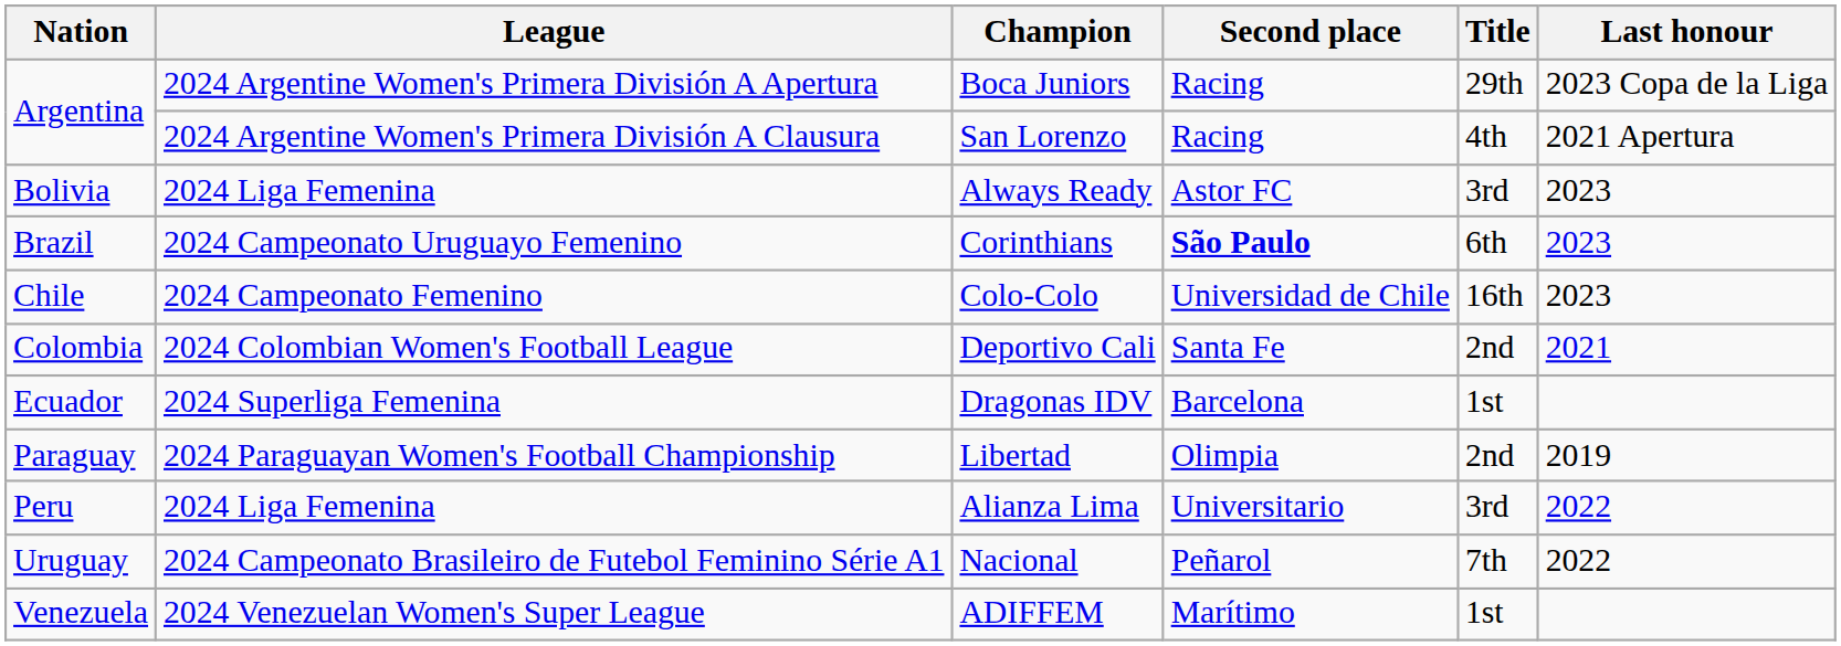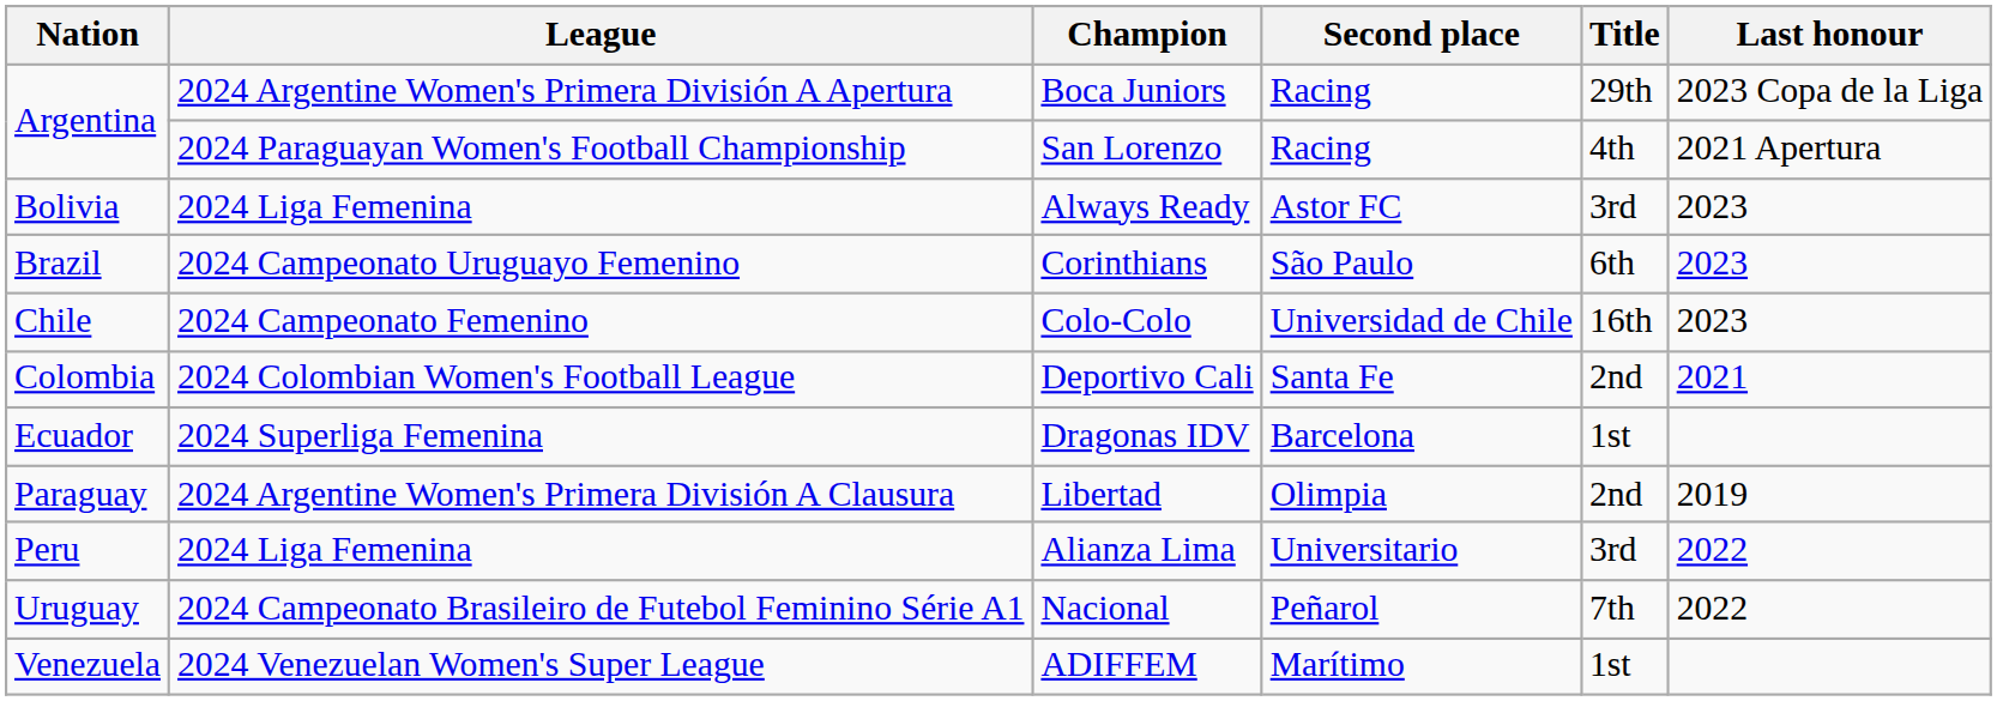San Lorenzo | League: 2024 Argentine Women's Primera División A Clausura -> 2024 Paraguayan Women's Football Championship
Corinthians | Second place: bold -> normal
Libertad | League: 2024 Paraguayan Women's Football Championship -> 2024 Argentine Women's Primera División A Clausura
